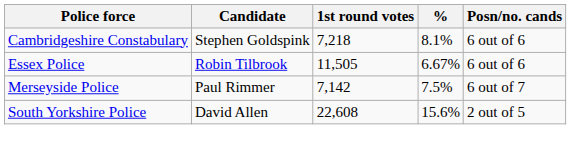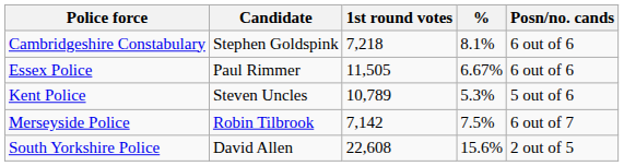Essex Police | Candidate: Robin Tilbrook -> Paul Rimmer
+ row: Kent Police | Steven Uncles | 10,789 | 5.3% | 5 out of 6
Merseyside Police | Candidate: Paul Rimmer -> Robin Tilbrook
